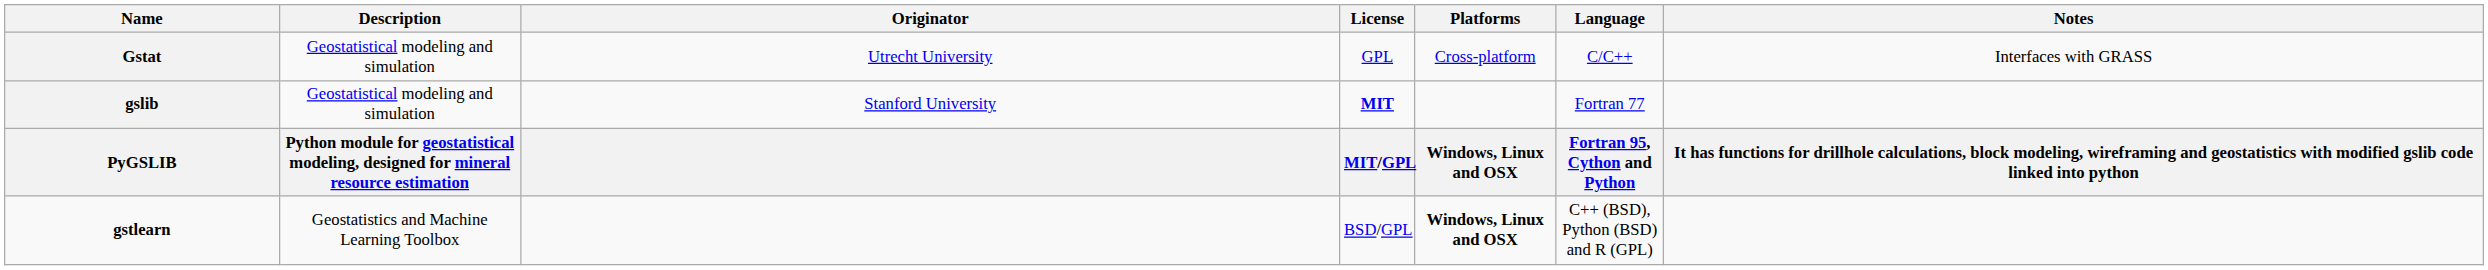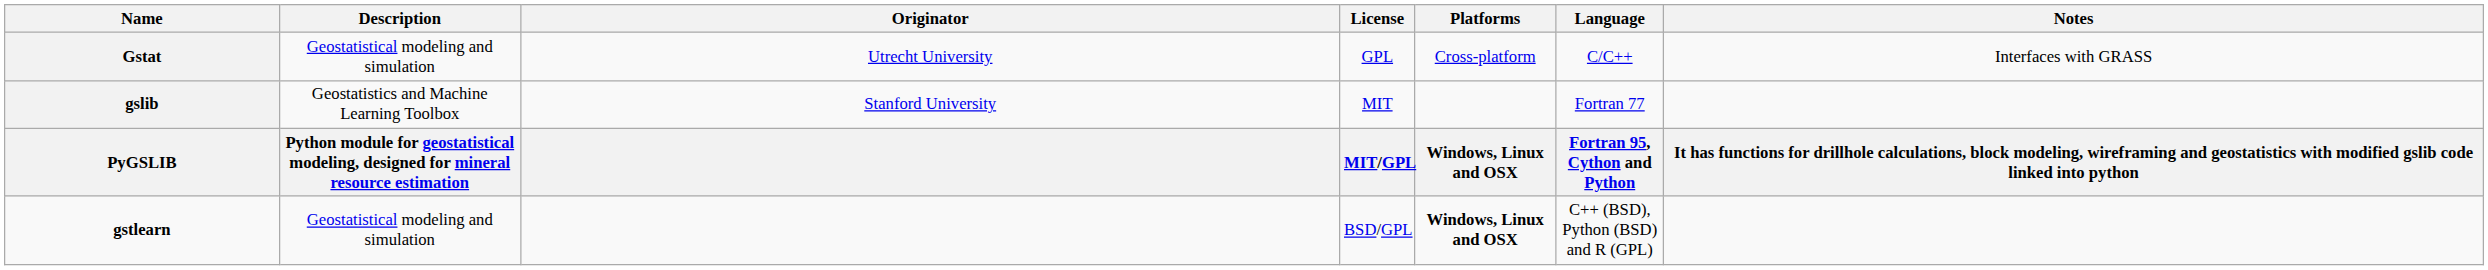gslib | Description: Geostatistical modeling and simulation -> Geostatistics and Machine Learning Toolbox
gslib | License: bold -> normal
gstlearn | Description: Geostatistics and Machine Learning Toolbox -> Geostatistical modeling and simulation
